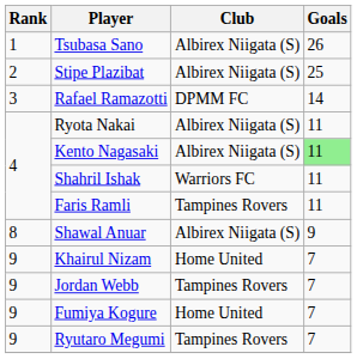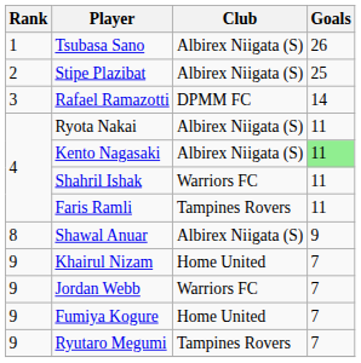Jordan Webb | Club: Tampines Rovers -> Warriors FC
